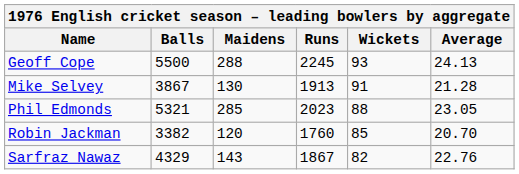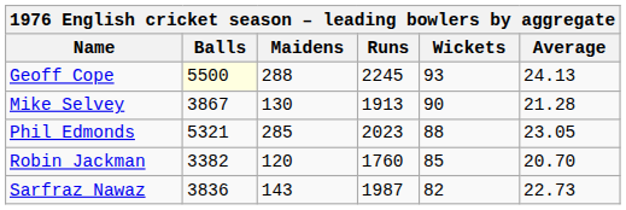Geoff Cope | Balls: no background -> lightyellow background
Mike Selvey | Wickets: 91 -> 90
Sarfraz Nawaz | Balls: 4329 -> 3836
Sarfraz Nawaz | Runs: 1867 -> 1987
Sarfraz Nawaz | Average: 22.76 -> 22.73
